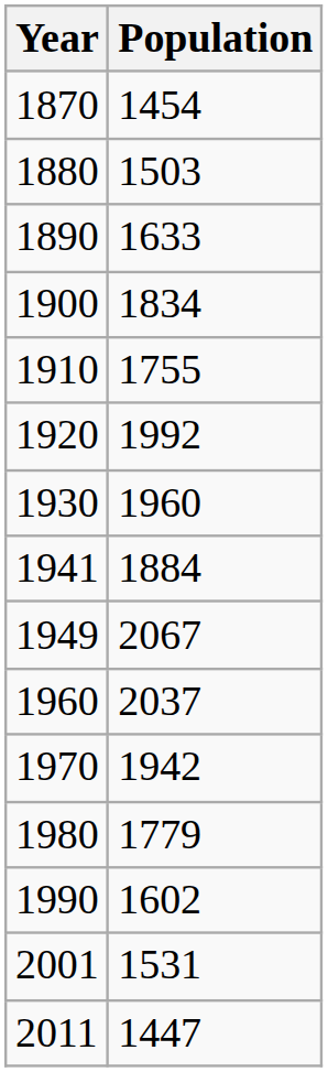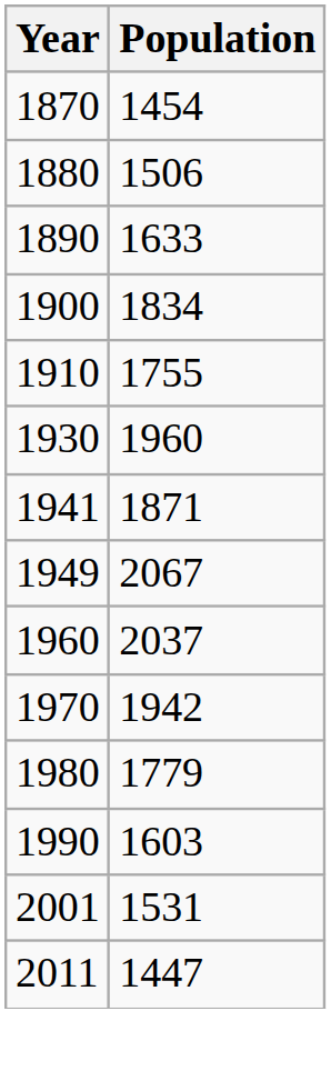1880 | Population: 1503 -> 1506
- row: 1920 | 1992
1941 | Population: 1884 -> 1871
1990 | Population: 1602 -> 1603
